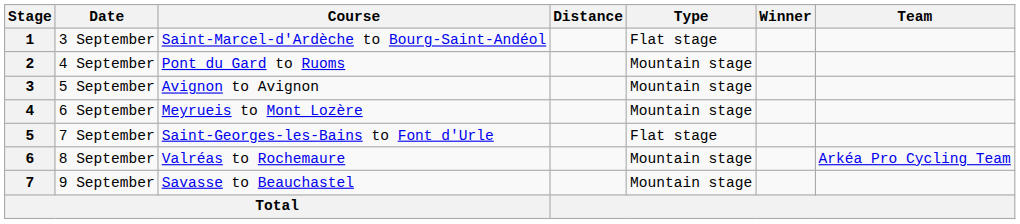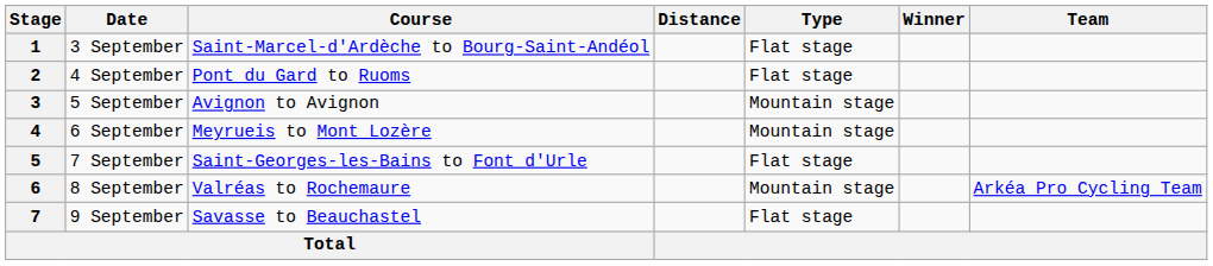2 | Type: Mountain stage -> Flat stage
7 | Type: Mountain stage -> Flat stage
